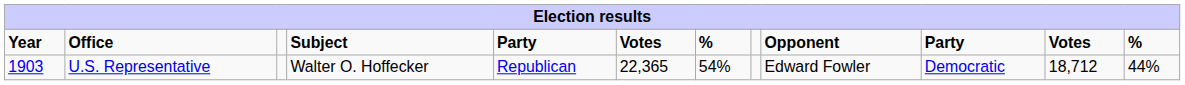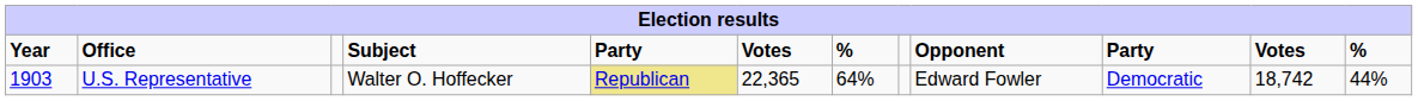U.S. Representative | column 5: no background -> khaki background
U.S. Representative | column 7: 54% -> 64%
U.S. Representative | column 11: 18,712 -> 18,742
